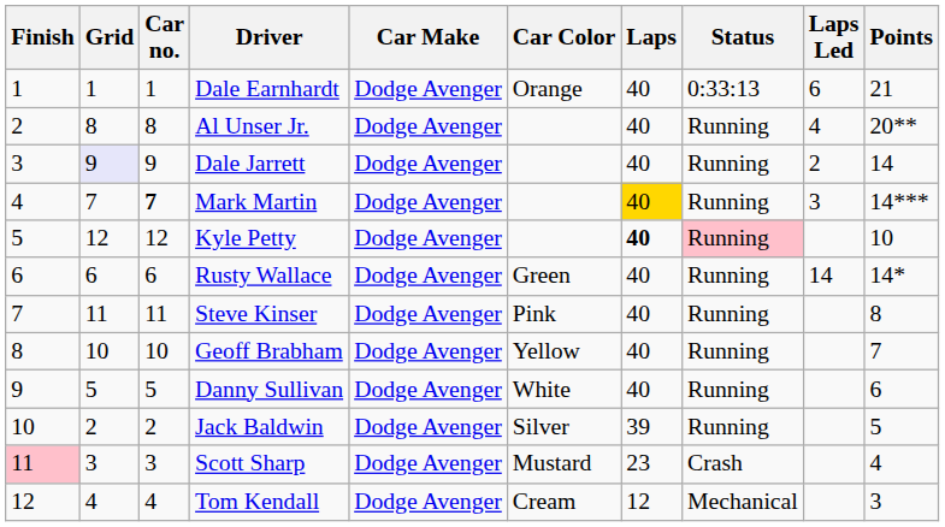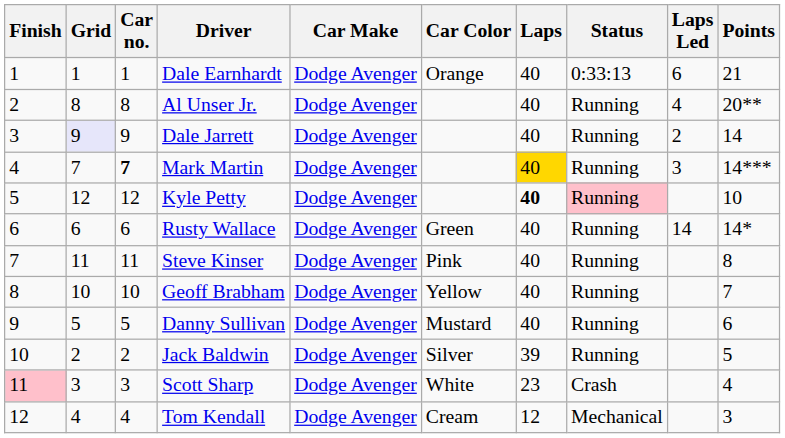Danny Sullivan | Car Color: White -> Mustard
Scott Sharp | Car Color: Mustard -> White
